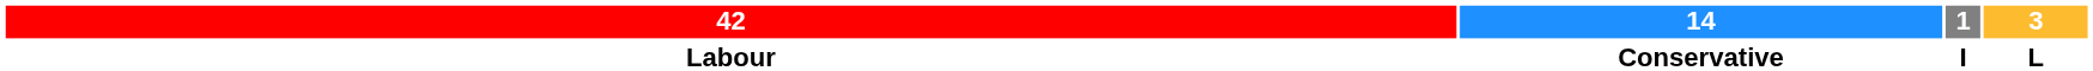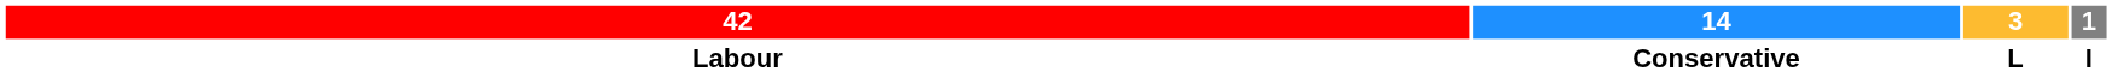columns swapped: 3 <-> 1
